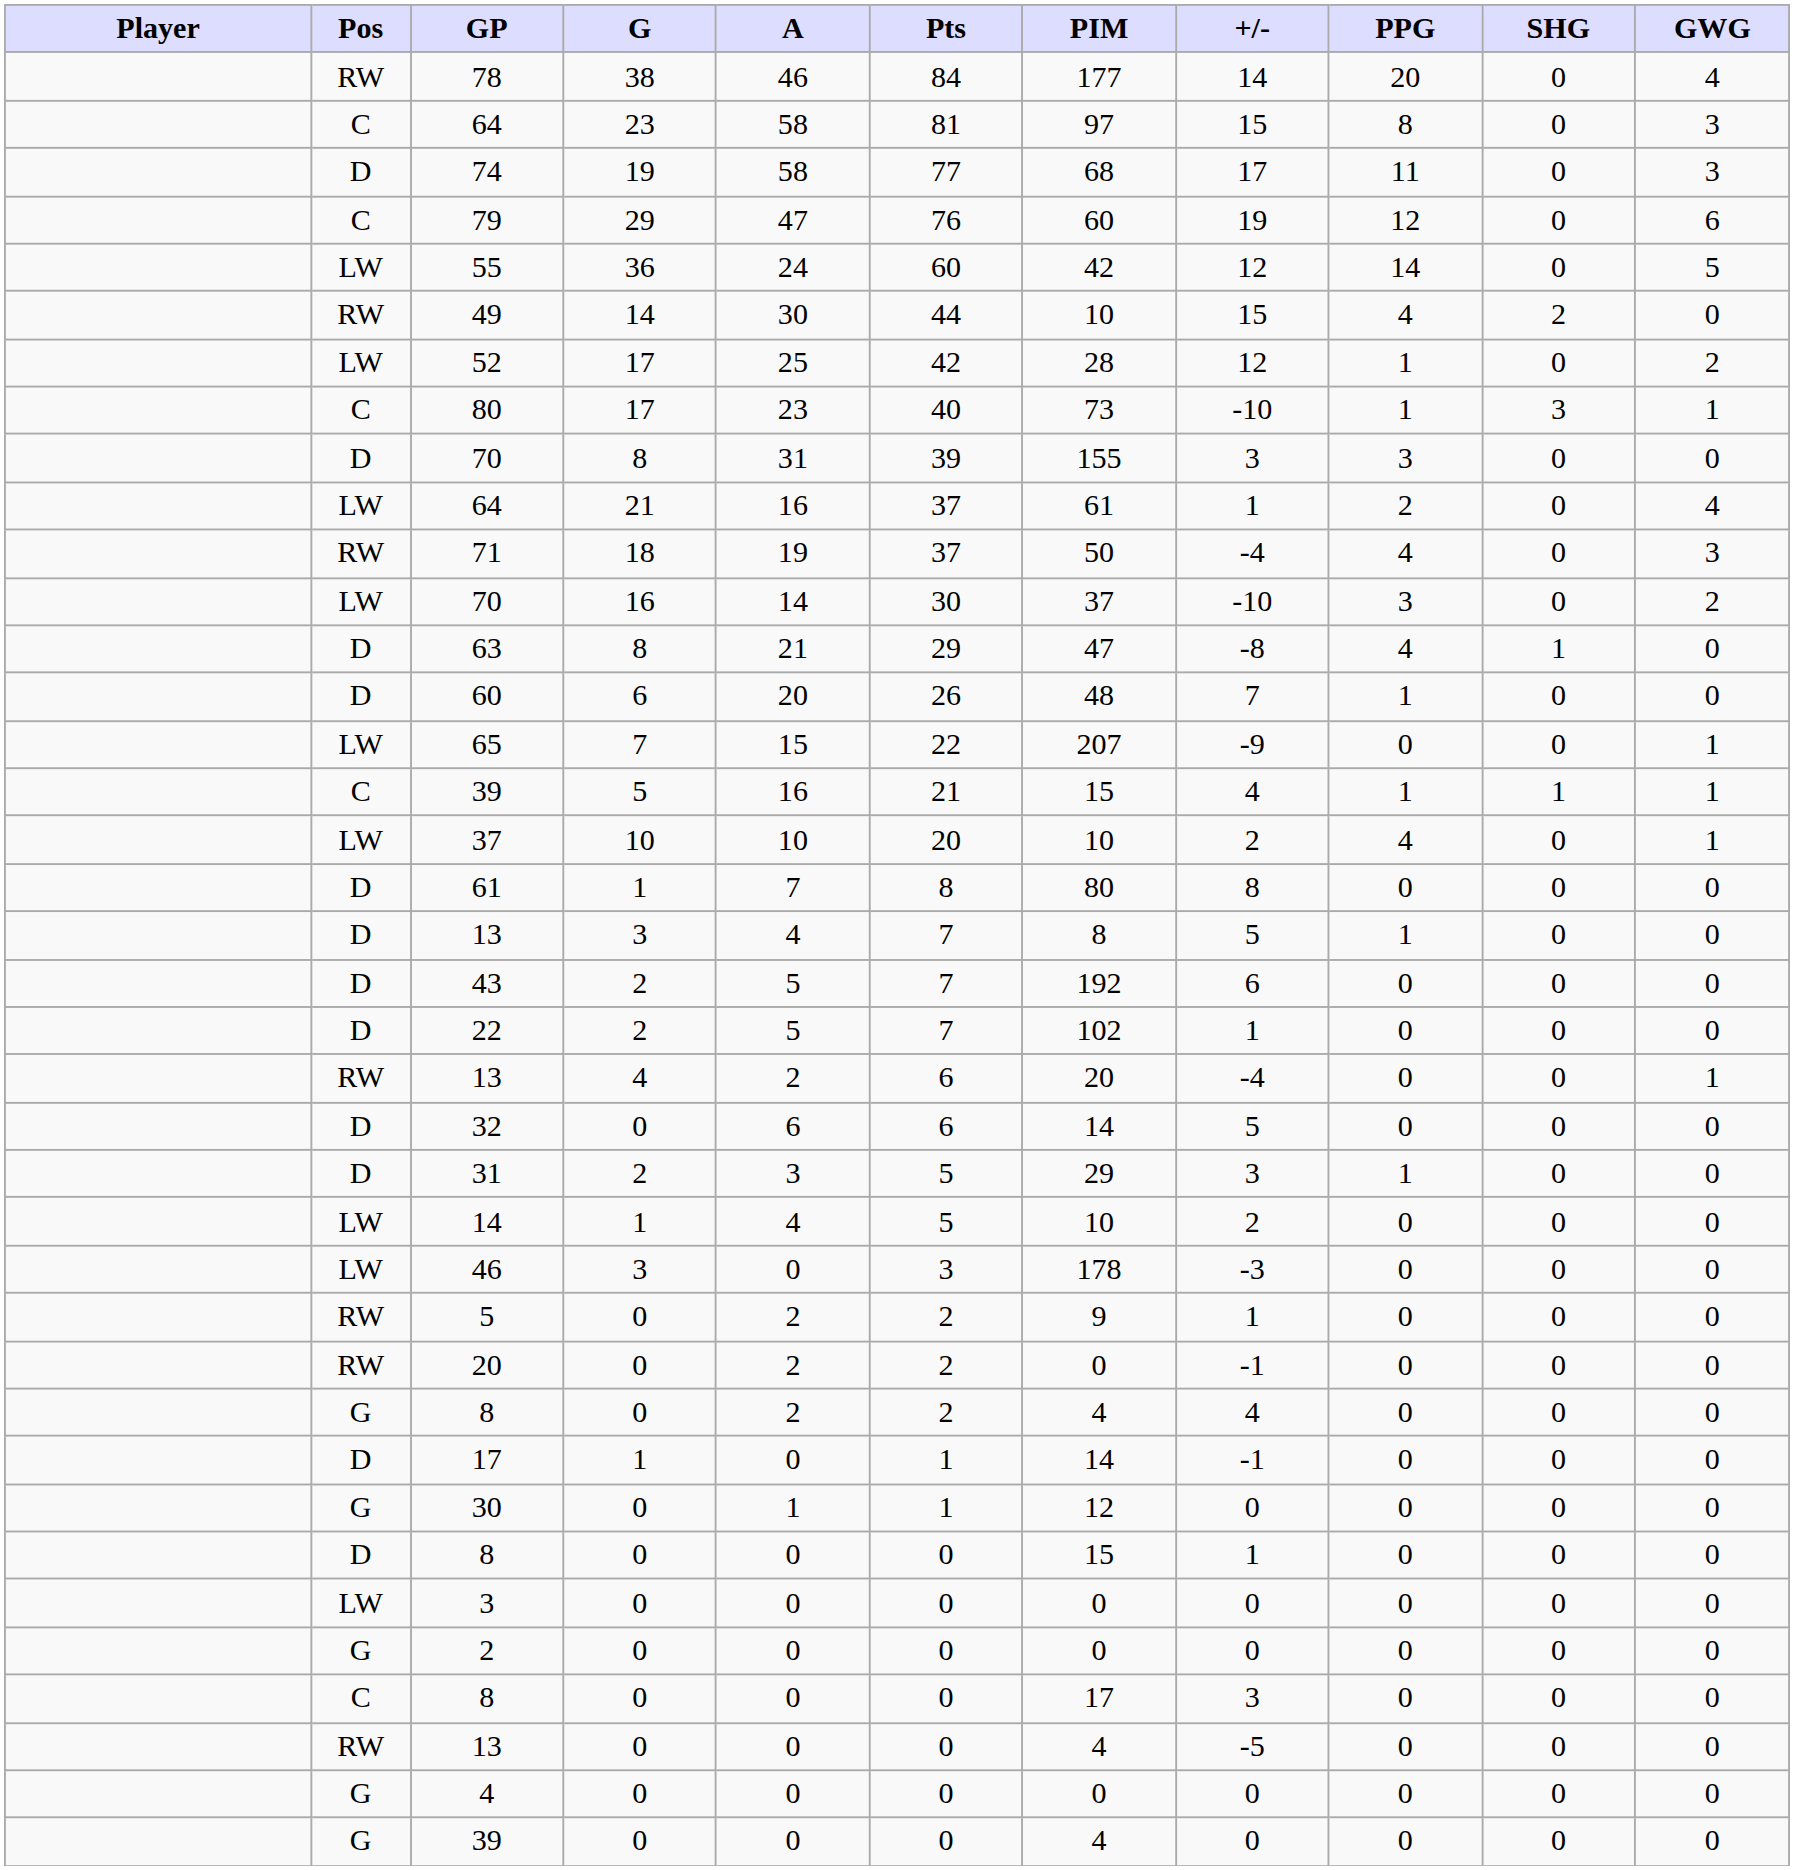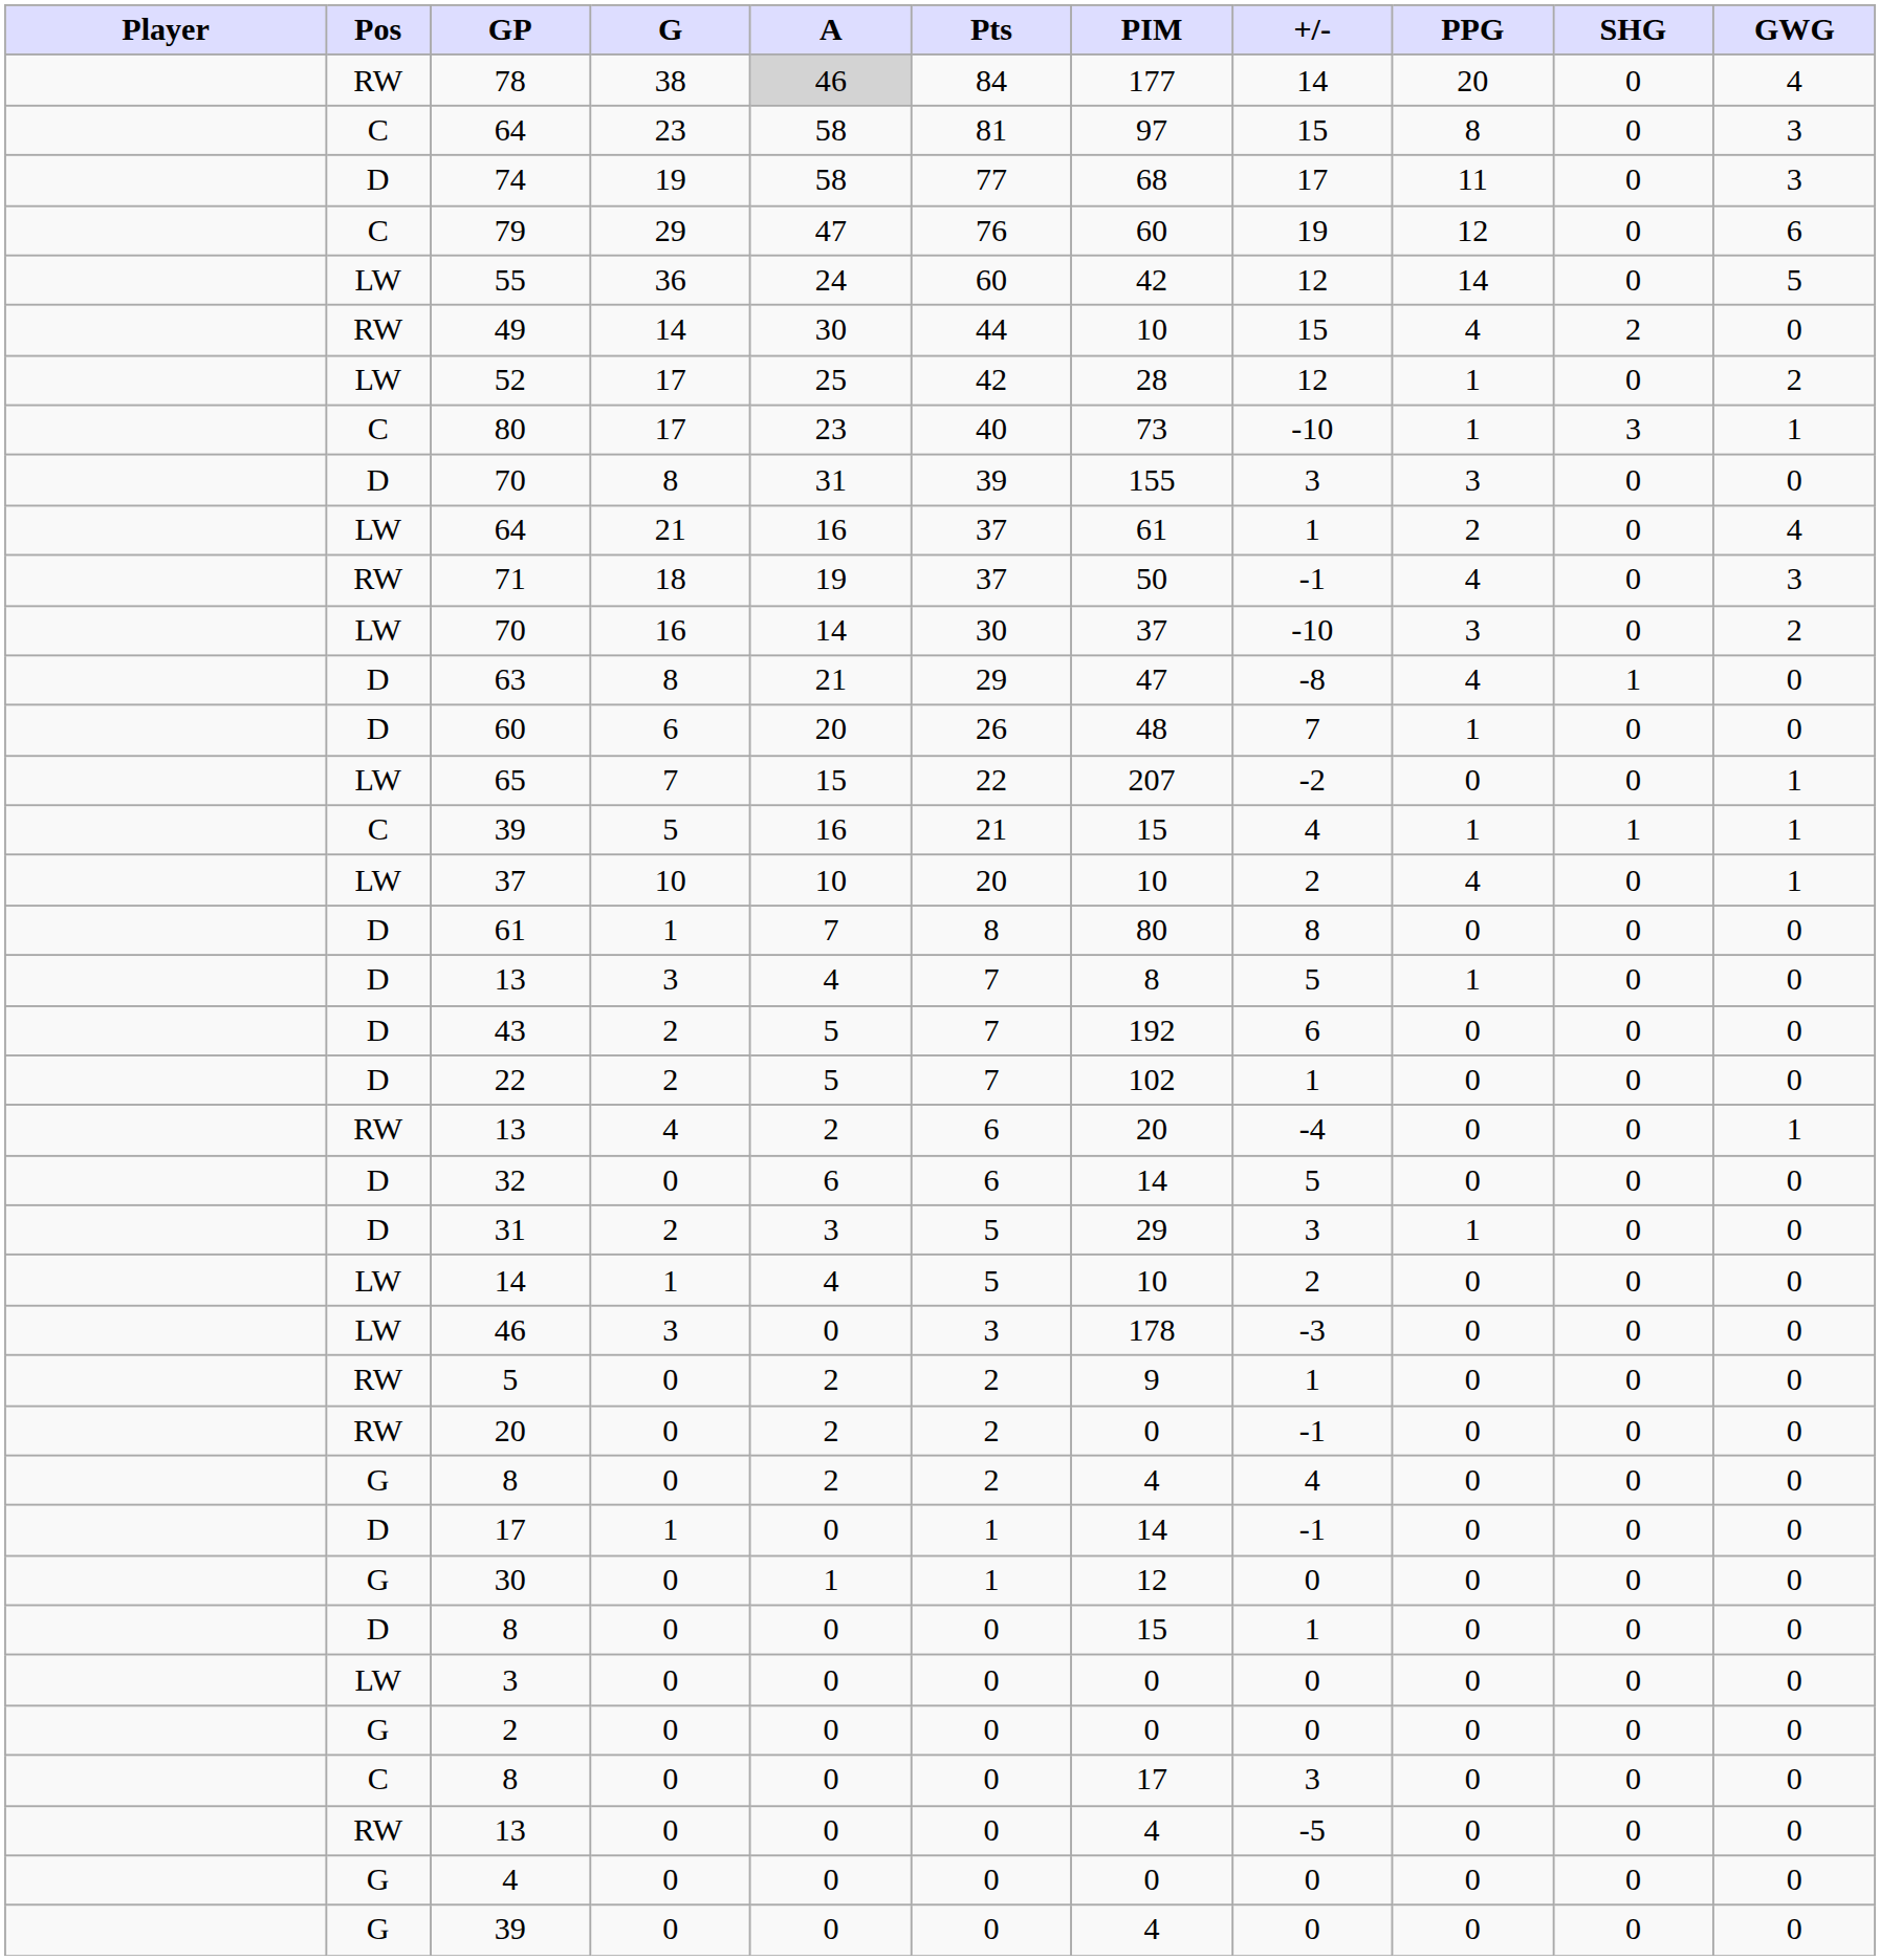78 | A: no background -> lightgrey background
71 | +/-: -4 -> -1
65 | +/-: -9 -> -2
